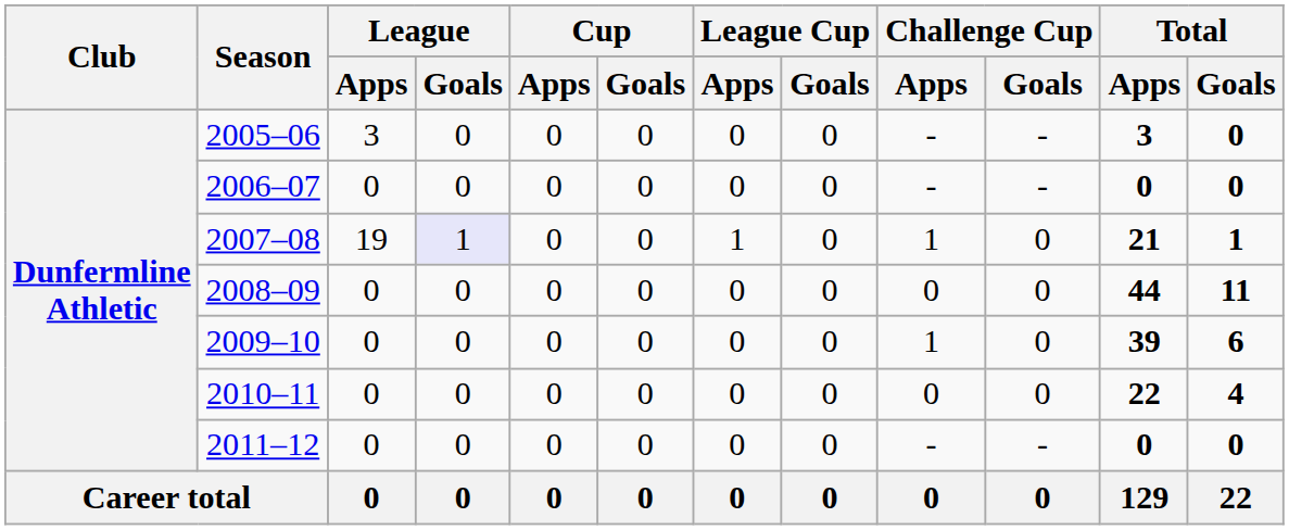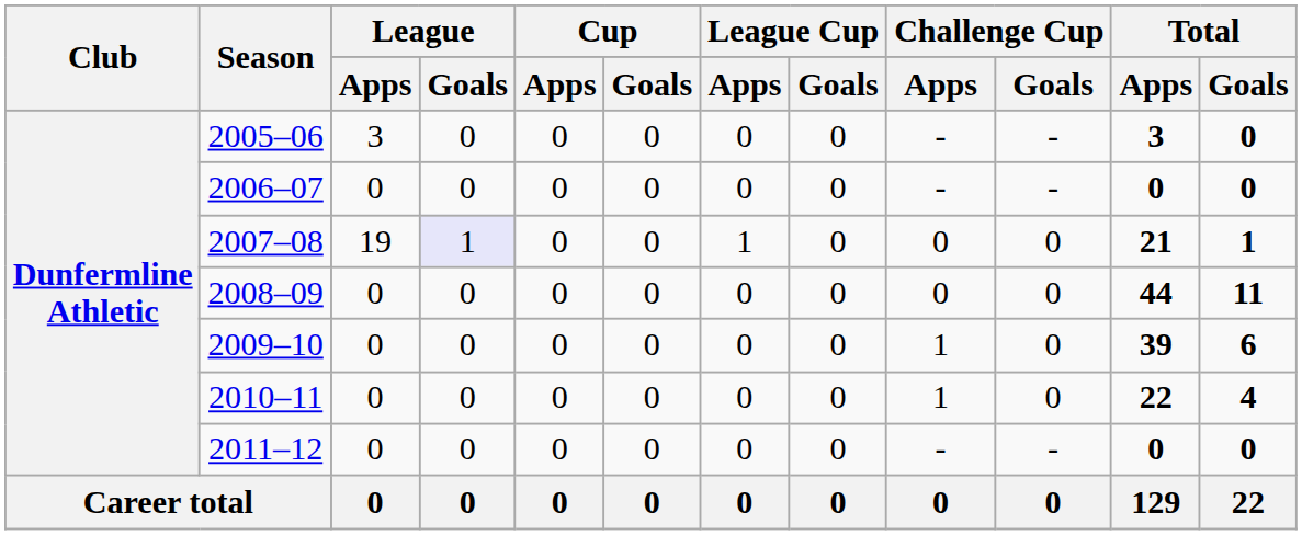2007–08 | Challenge Cup / Apps: 1 -> 0
2010–11 | Challenge Cup / Apps: 0 -> 1
